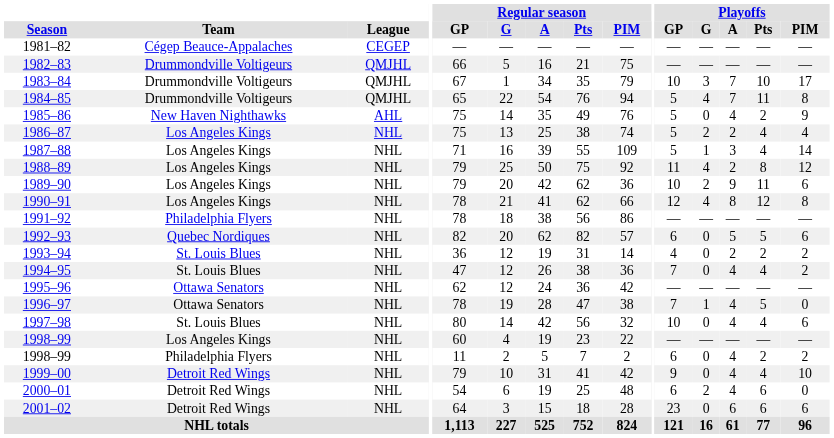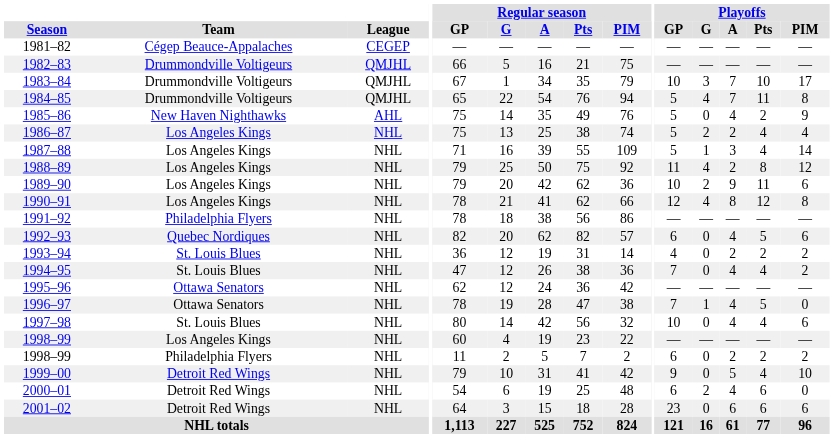1992–93 | Playoffs / A: 5 -> 4
1998–99 / Philadelphia Flyers | Playoffs / A: 4 -> 2
1999–00 | Playoffs / A: 4 -> 5
